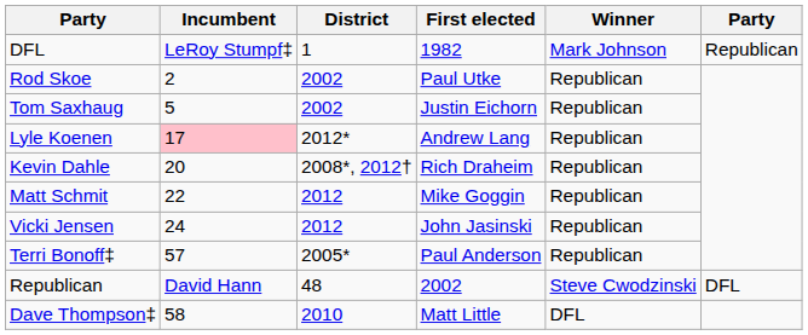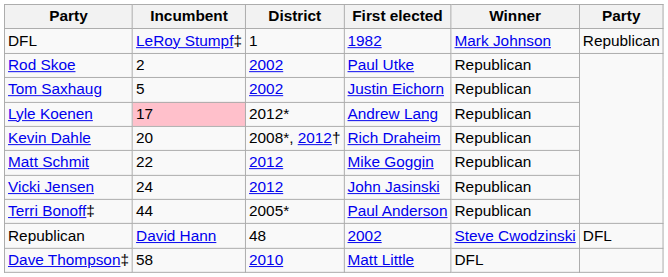Terri Bonoff‡ | Incumbent: 57 -> 44
